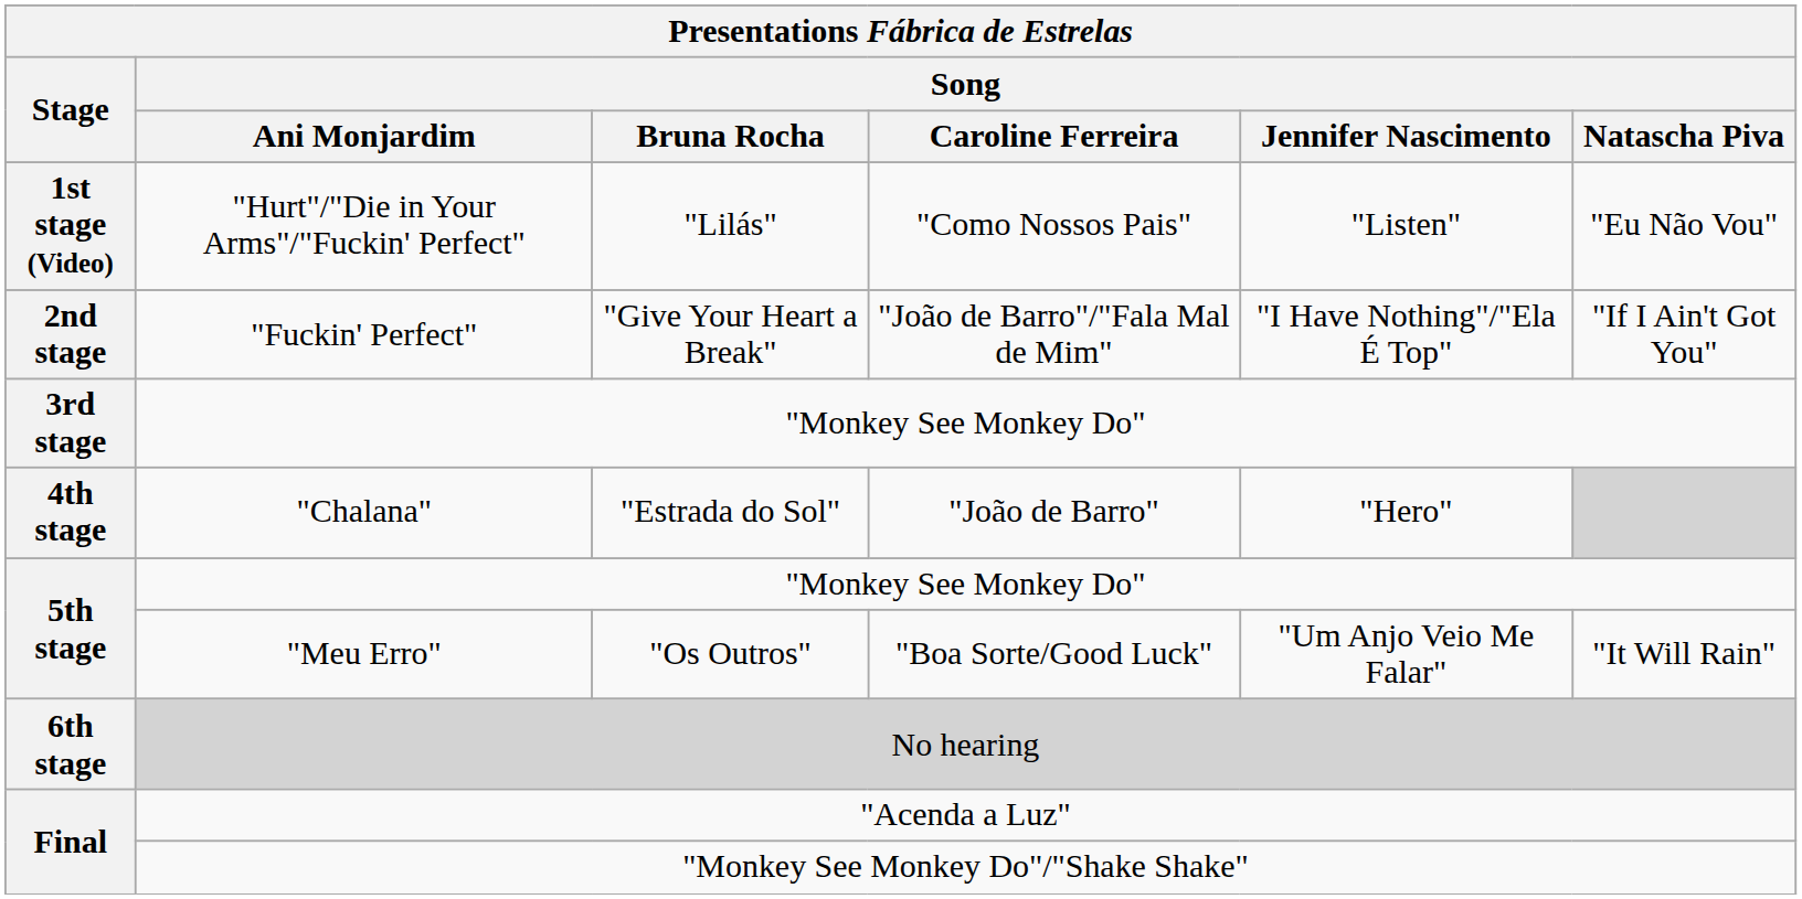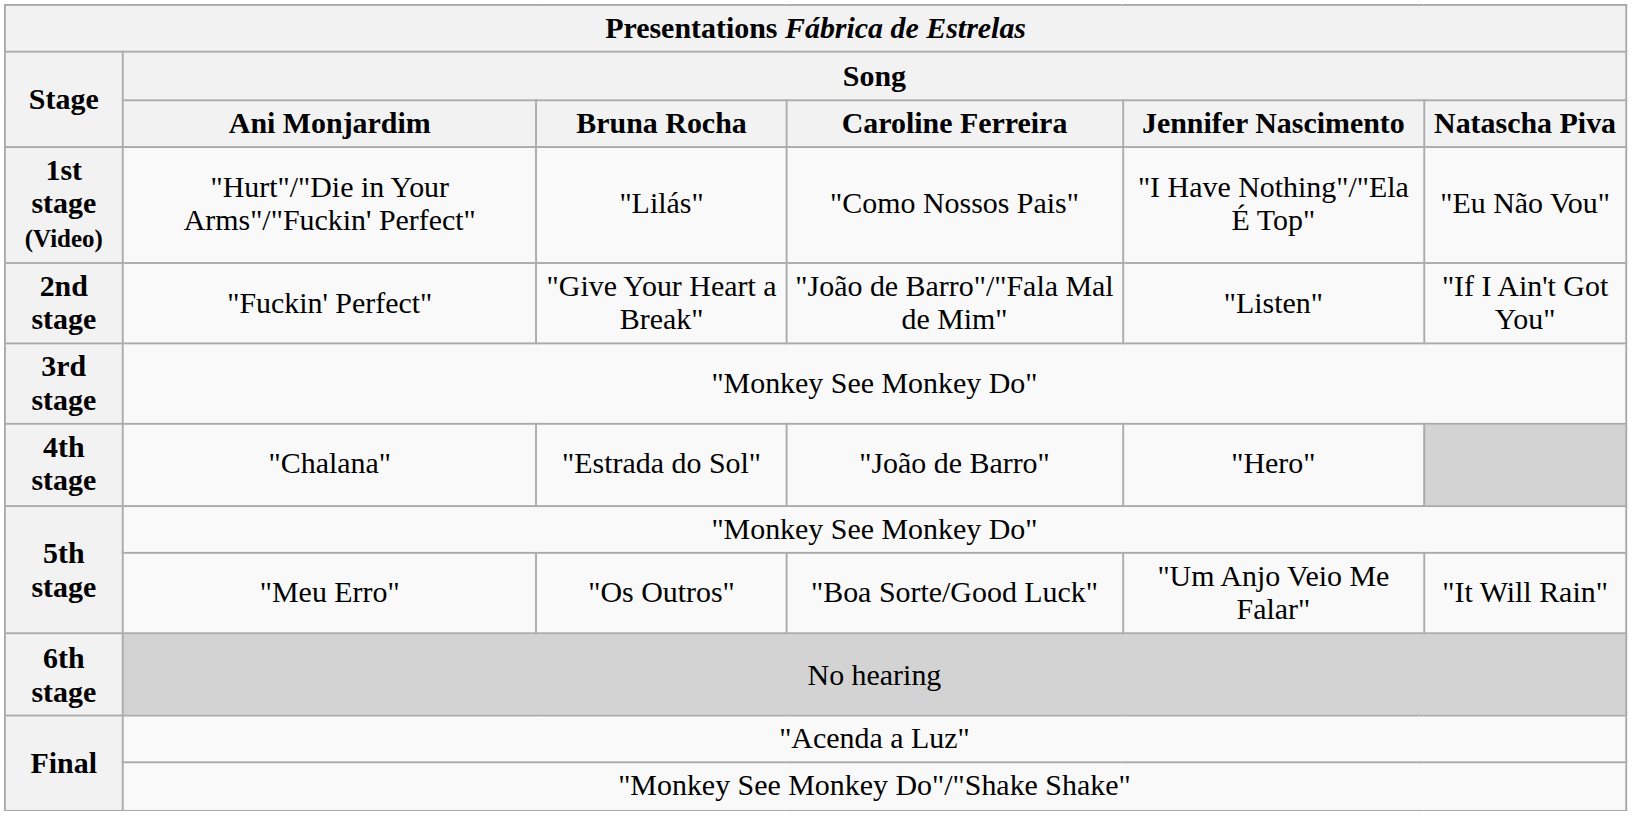"Hurt"/"Die in Your Arms"/"Fuckin' Perfect" | Song / Jennifer Nascimento: "Listen" -> "I Have Nothing"/"Ela É Top"
"Fuckin' Perfect" | Song / Jennifer Nascimento: "I Have Nothing"/"Ela É Top" -> "Listen"
